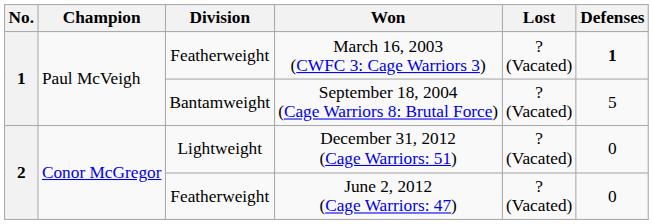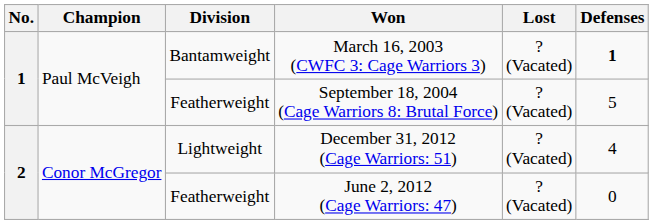March 16, 2003 (CWFC 3: Cage Warriors 3) | Division: Featherweight -> Bantamweight
September 18, 2004 (Cage Warriors 8: Brutal Force) | Division: Bantamweight -> Featherweight
December 31, 2012 (Cage Warriors: 51) | Defenses: 0 -> 4
